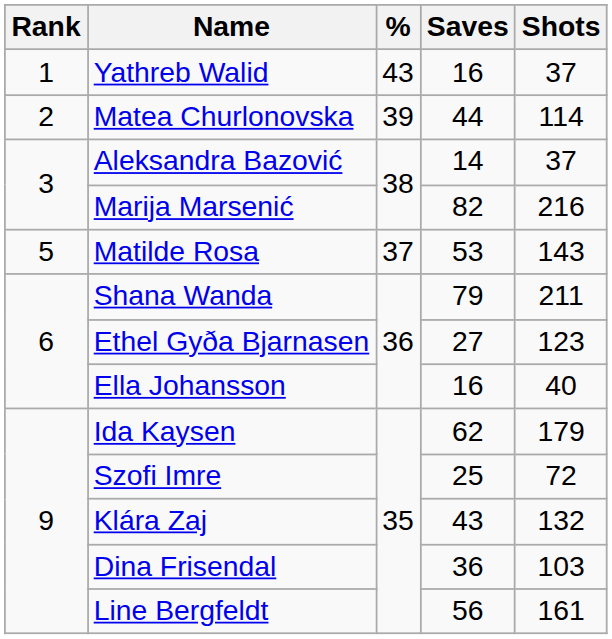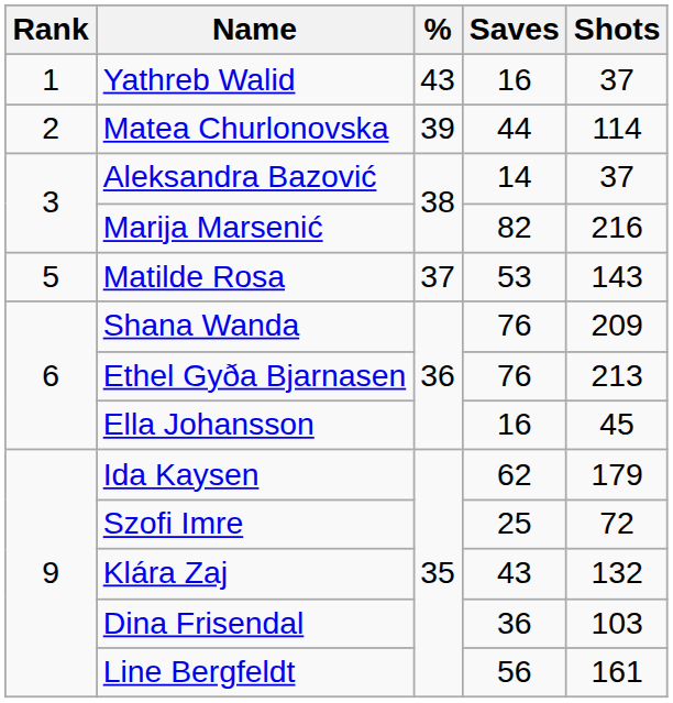Shana Wanda | Saves: 79 -> 76
Shana Wanda | Shots: 211 -> 209
Ethel Gyða Bjarnasen | Saves: 27 -> 76
Ethel Gyða Bjarnasen | Shots: 123 -> 213
Ella Johansson | Shots: 40 -> 45
